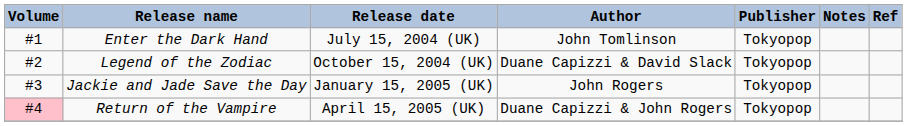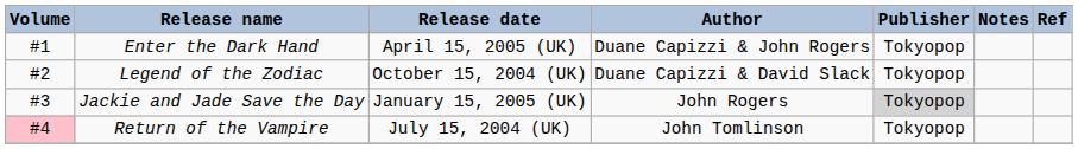Enter the Dark Hand | Release date: July 15, 2004 (UK) -> April 15, 2005 (UK)
Enter the Dark Hand | Author: John Tomlinson -> Duane Capizzi & John Rogers
Jackie and Jade Save the Day | Publisher: no background -> lightgrey background
Return of the Vampire | Release date: April 15, 2005 (UK) -> July 15, 2004 (UK)
Return of the Vampire | Author: Duane Capizzi & John Rogers -> John Tomlinson
